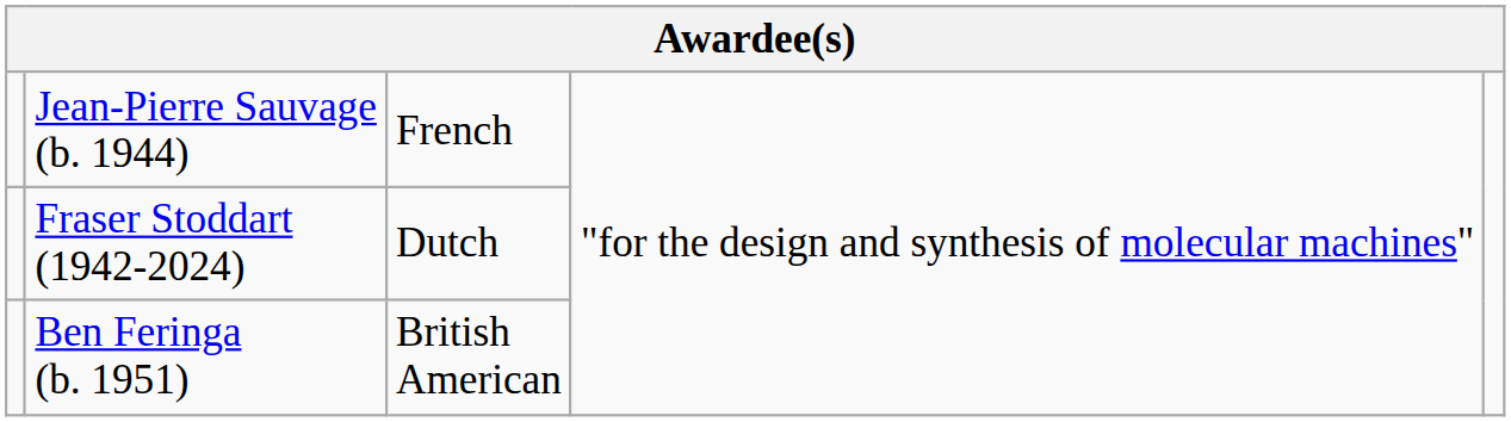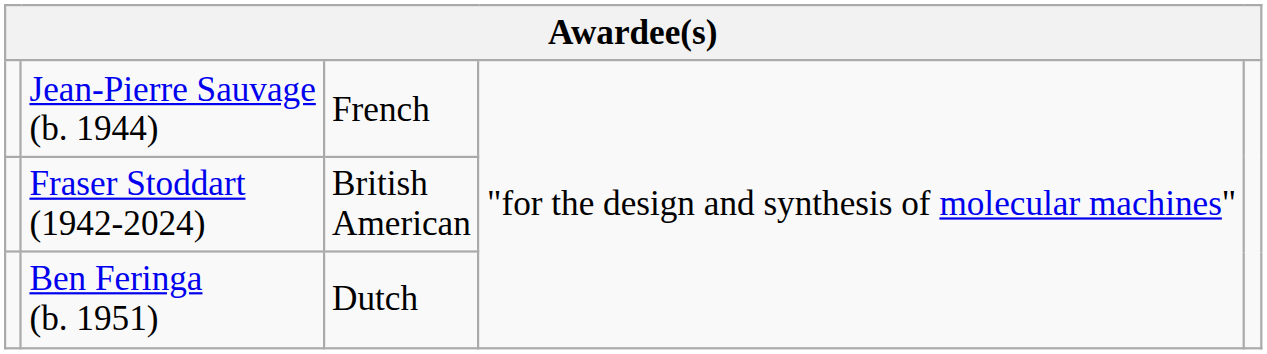Fraser Stoddart (1942-2024) | column 3: Dutch -> British American
Ben Feringa (b. 1951) | column 3: British American -> Dutch
